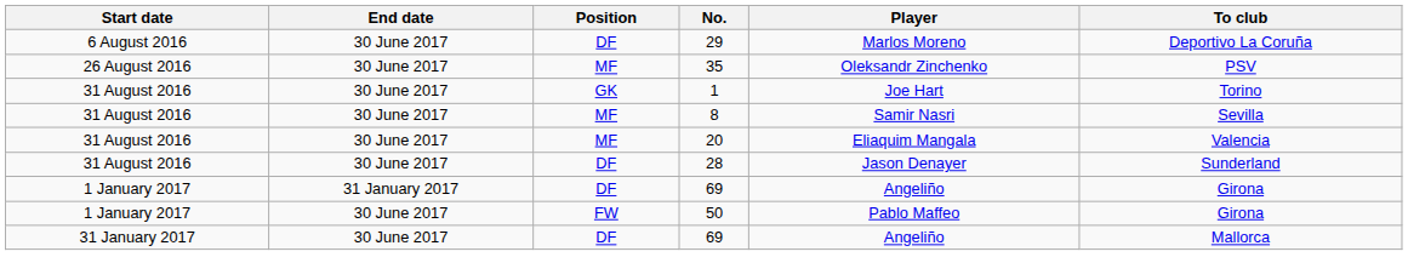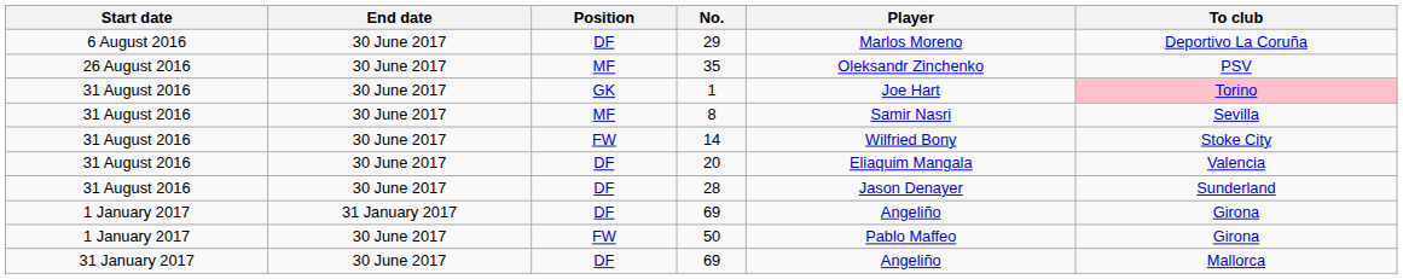1 | To club: no background -> pink background
+ row: 31 August 2016 | 30 June 2017 | FW | 14 | Wilfried Bony | Stoke City
20 | Position: MF -> DF
